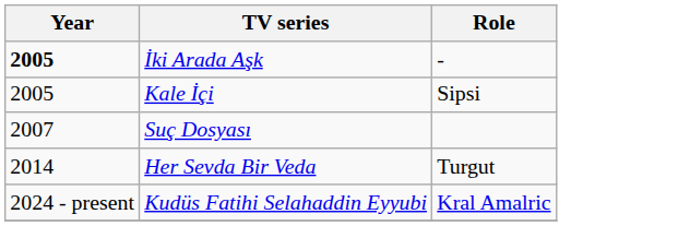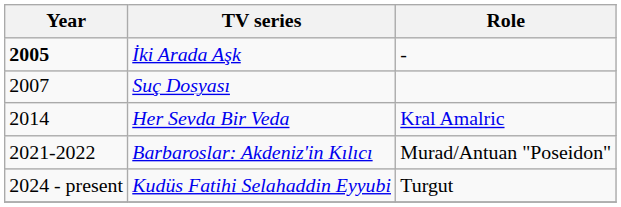- row: 2005 | Kale İçi | Sipsi
Her Sevda Bir Veda | Role: Turgut -> Kral Amalric
+ row: 2021-2022 | Barbaroslar: Akdeniz'in Kılıcı | Murad/Antuan "Poseidon"
Kudüs Fatihi Selahaddin Eyyubi | Role: Kral Amalric -> Turgut
